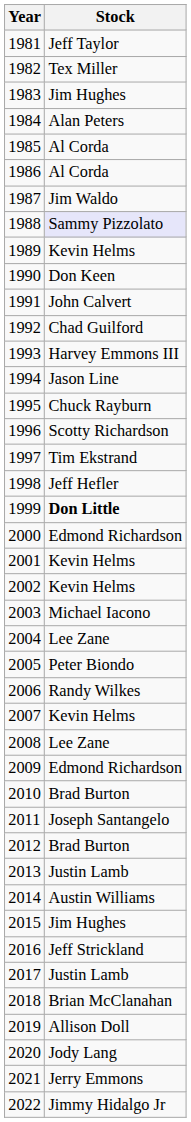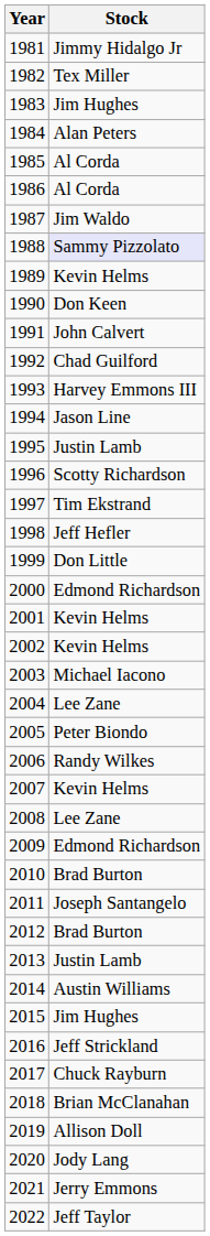1981 | Stock: Jeff Taylor -> Jimmy Hidalgo Jr
1995 | Stock: Chuck Rayburn -> Justin Lamb
1999 | Stock: bold -> normal
2017 | Stock: Justin Lamb -> Chuck Rayburn
2022 | Stock: Jimmy Hidalgo Jr -> Jeff Taylor
